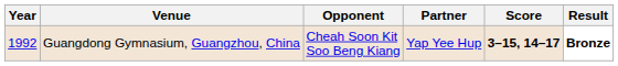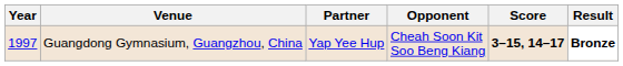columns swapped: Partner <-> Opponent
Guangdong Gymnasium, Guangzhou, China | Year: 1992 -> 1997
